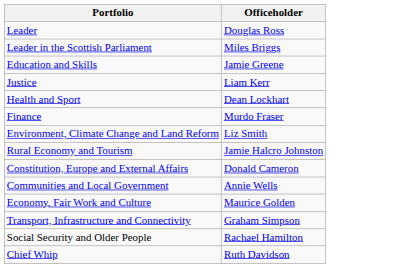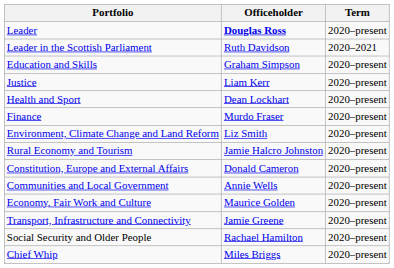+ column: Term | 2020–present | 2020–2021 | 2020–present | 2020–present | 2020–present | 2020–present | 2020–present | 2020–present | 2020–present | 2020–present | 2020–present | 2020–present | 2020–present | 2020–present
Leader | Officeholder: normal -> bold
Leader in the Scottish Parliament | Officeholder: Miles Briggs -> Ruth Davidson
Education and Skills | Officeholder: Jamie Greene -> Graham Simpson
Transport, Infrastructure and Connectivity | Officeholder: Graham Simpson -> Jamie Greene
Chief Whip | Officeholder: Ruth Davidson -> Miles Briggs
